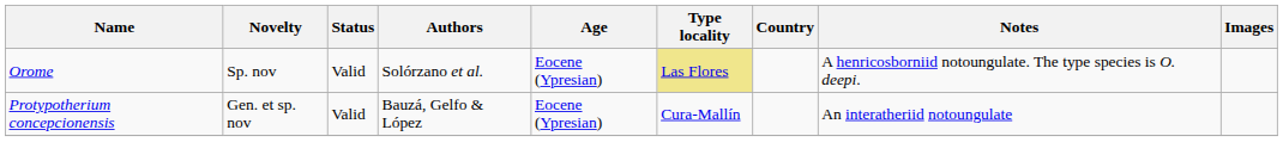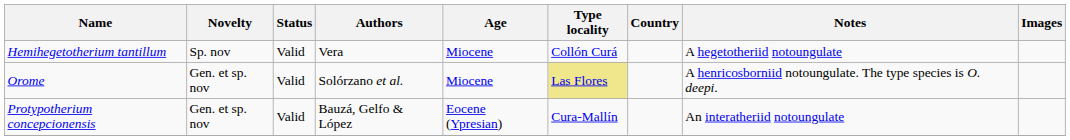+ row: Hemihegetotherium tantillum | Sp. nov | Valid | Vera | Miocene | Collón Curá | A hegetotheriid notoungulate
Orome | Novelty: Sp. nov -> Gen. et sp. nov
Orome | Age: Eocene (Ypresian) -> Miocene
